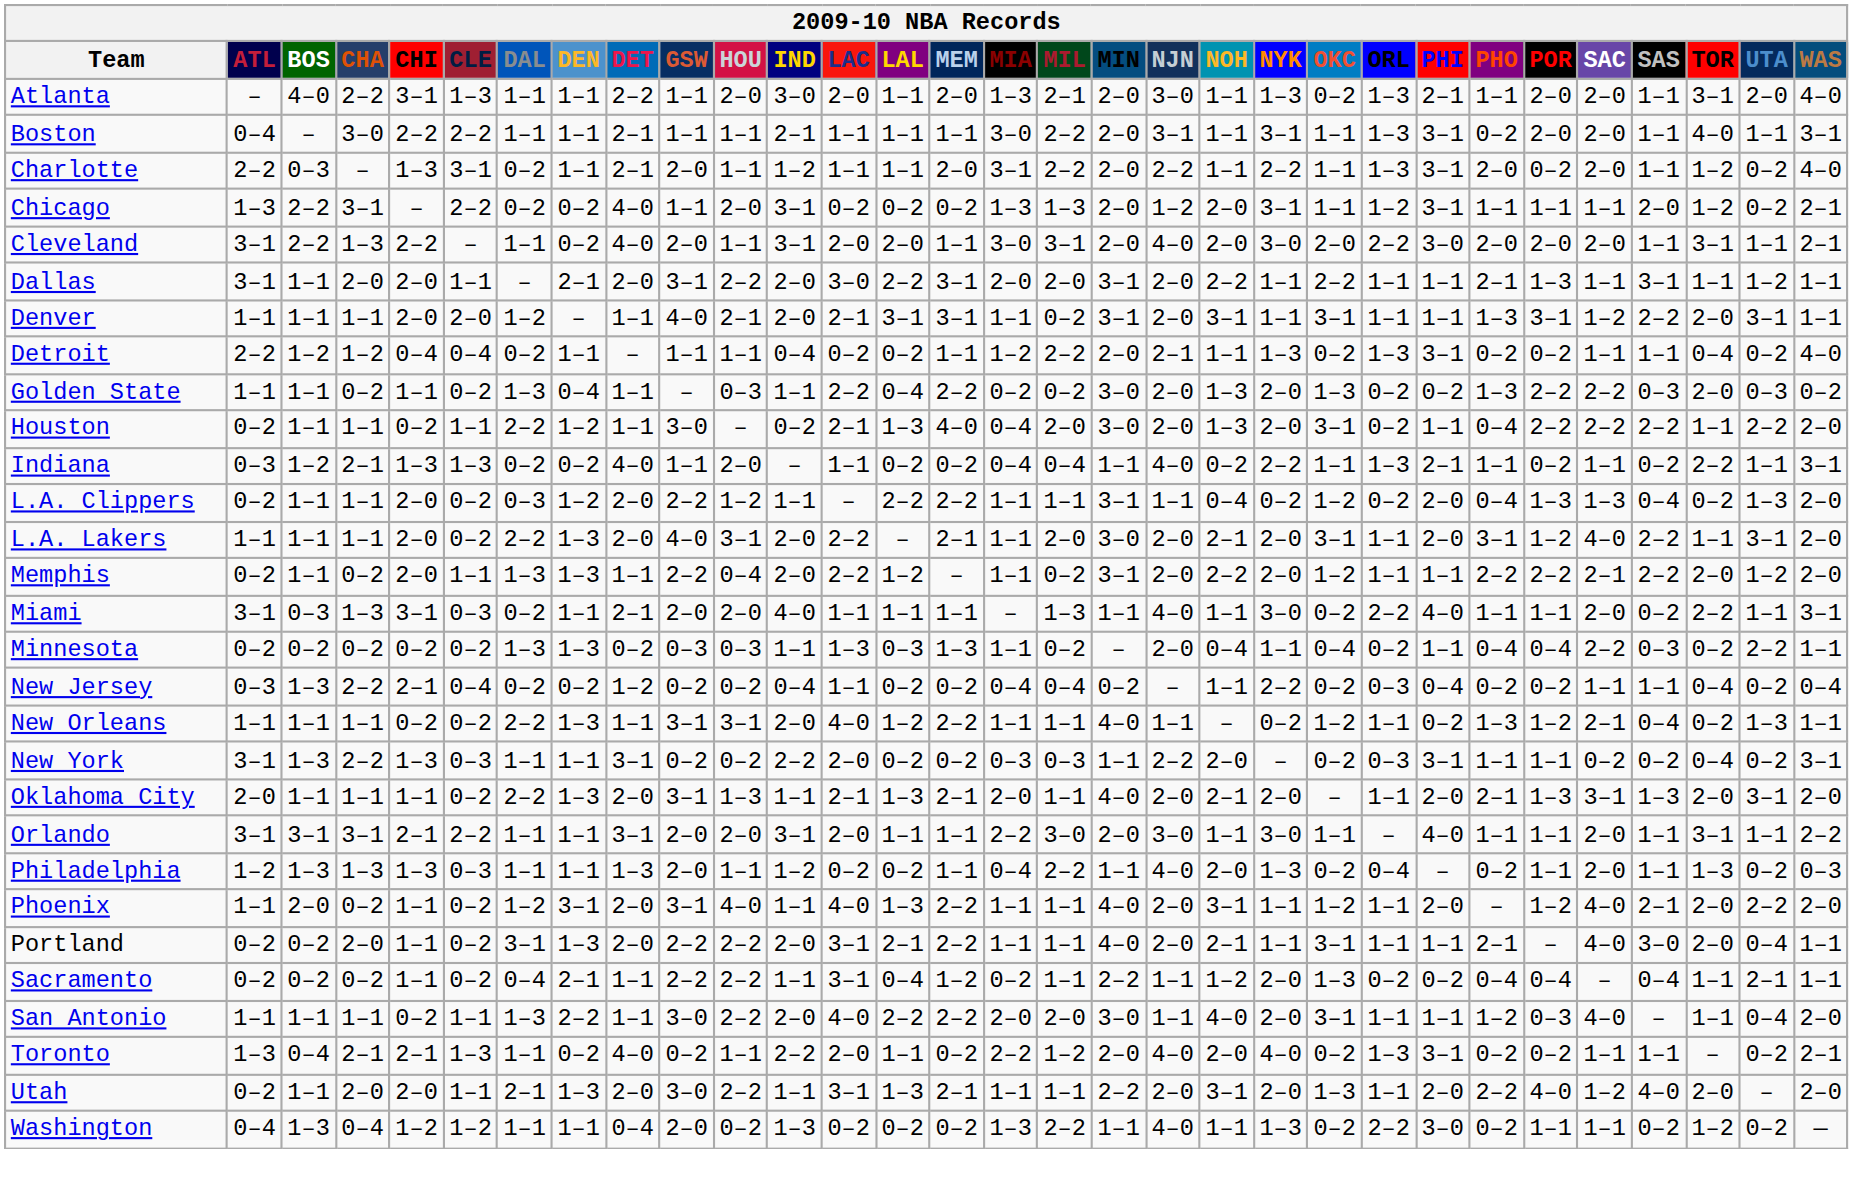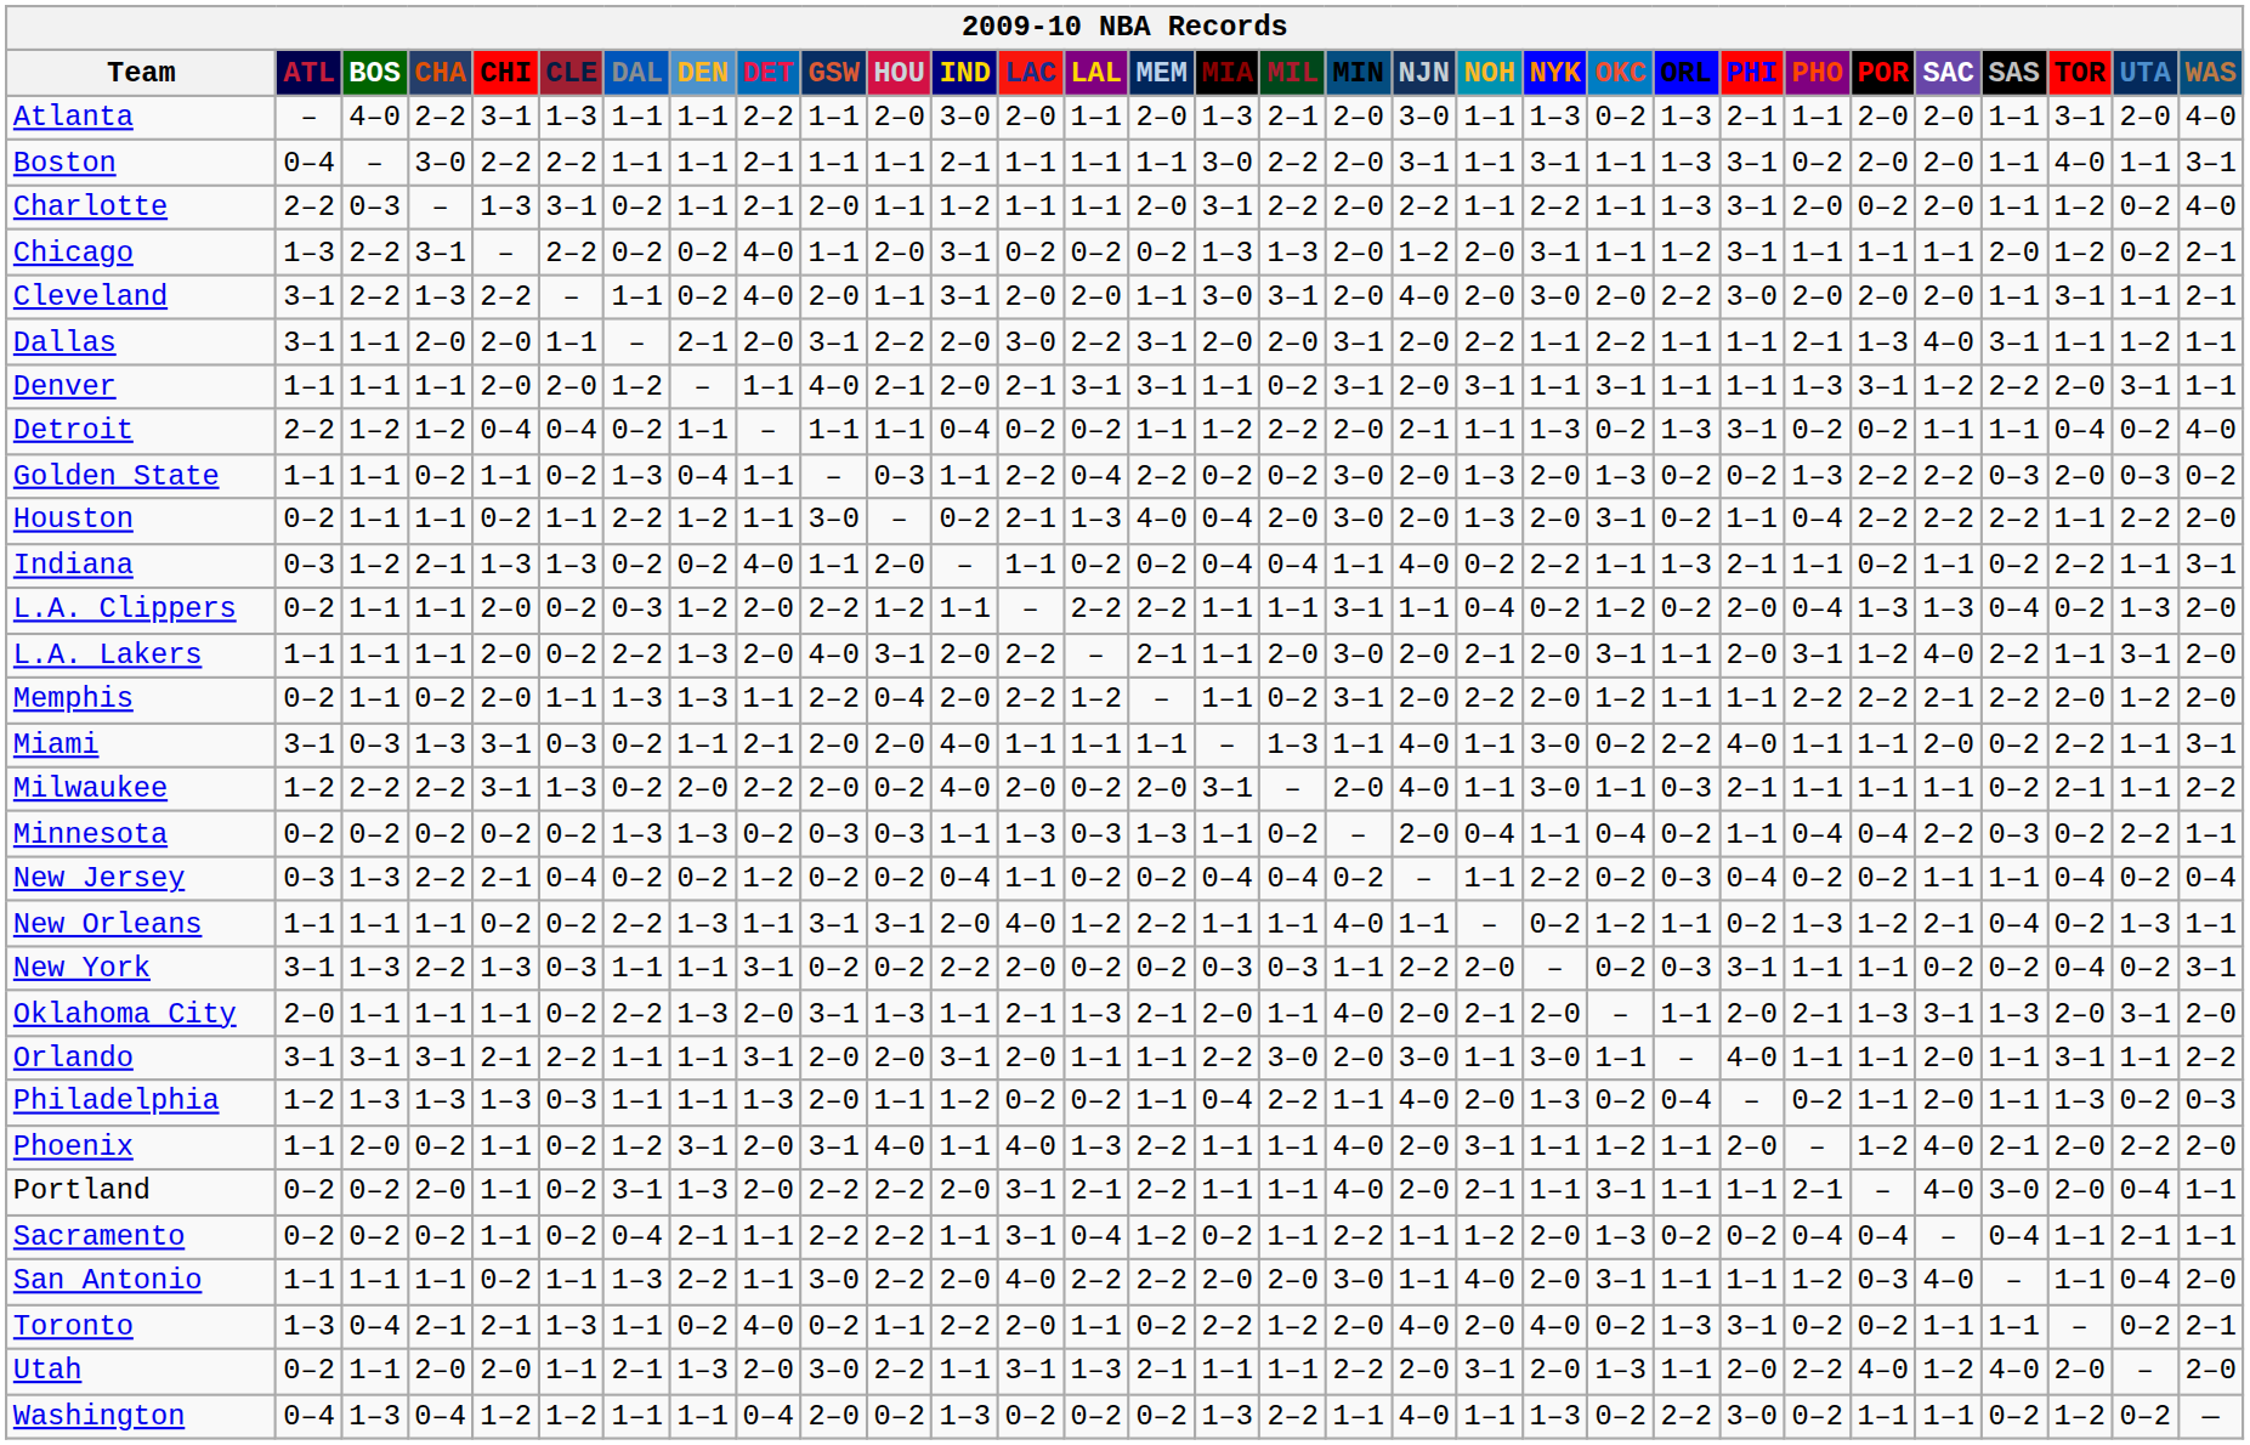Dallas | SAC: 1–1 -> 4–0
+ row: Milwaukee | 1–2 | 2–2 | 2–2 | 3–1 | 1–3 | 0–2 | 2–0 | 2–2 | 2–0 | 0–2 | 4–0 | 2–0 | 0–2 | 2–0 | 3–1 | – | 2–0 | 4–0 | 1–1 | 3–0 | 1–1 | 0–3 | 2–1 | 1–1 | 1–1 | 1–1 | 0–2 | 2–1 | 1–1 | 2–2
